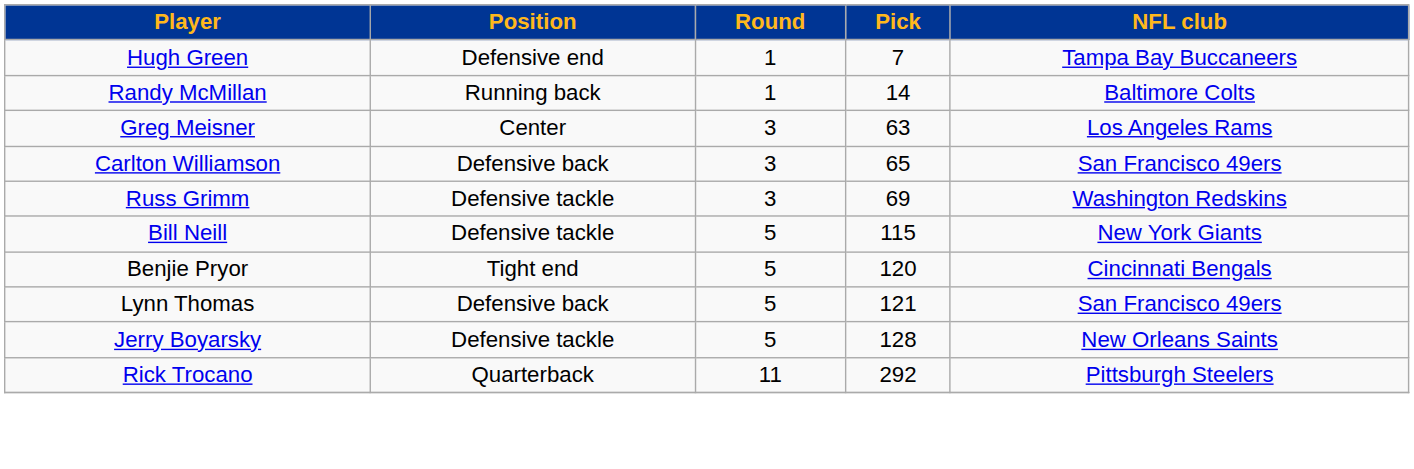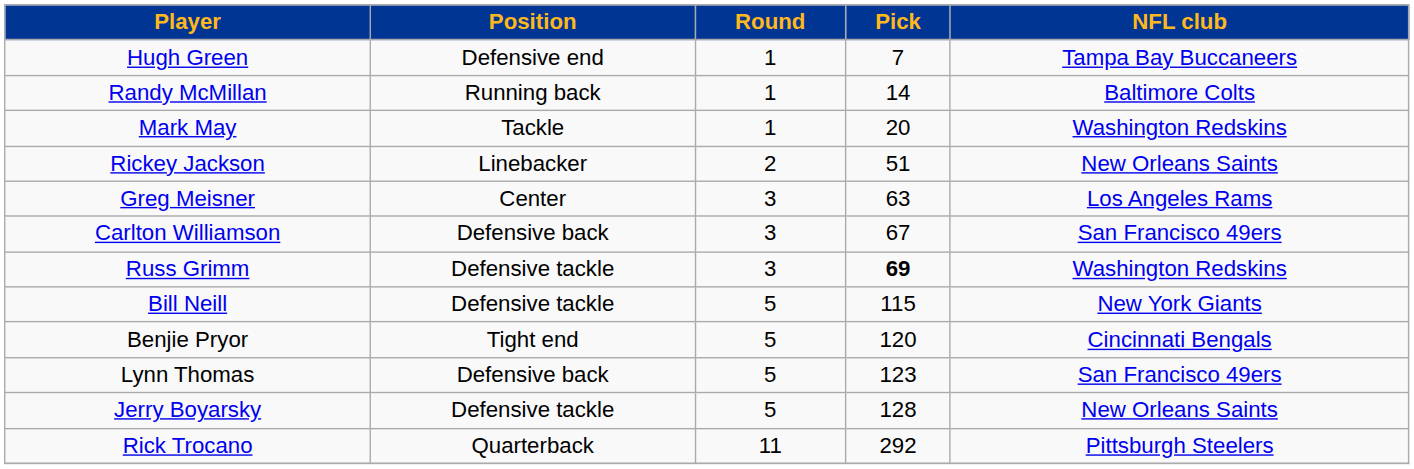+ row: Mark May | Tackle | 1 | 20 | Washington Redskins
+ row: Rickey Jackson | Linebacker | 2 | 51 | New Orleans Saints
Carlton Williamson | Pick: 65 -> 67
Russ Grimm | Pick: normal -> bold
Lynn Thomas | Pick: 121 -> 123
